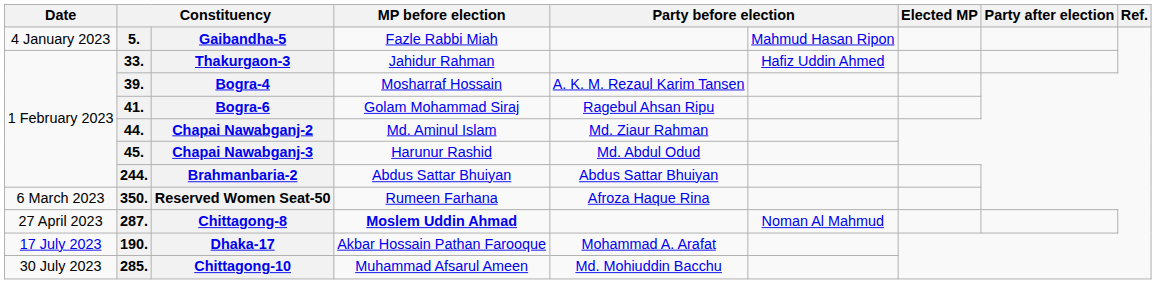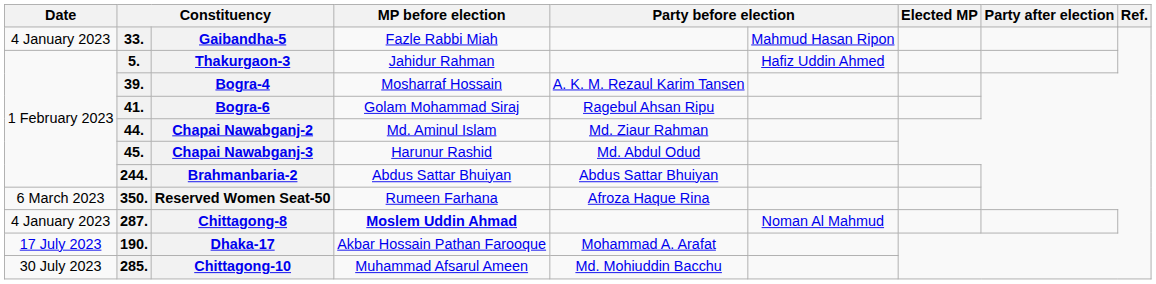Gaibandha-5 | column 2: 5. -> 33.
Thakurgaon-3 | column 2: 33. -> 5.
Chittagong-8 | Date: 27 April 2023 -> 4 January 2023
